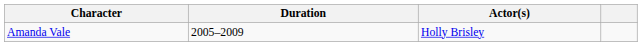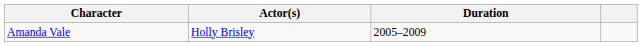columns swapped: Actor(s) <-> Duration
